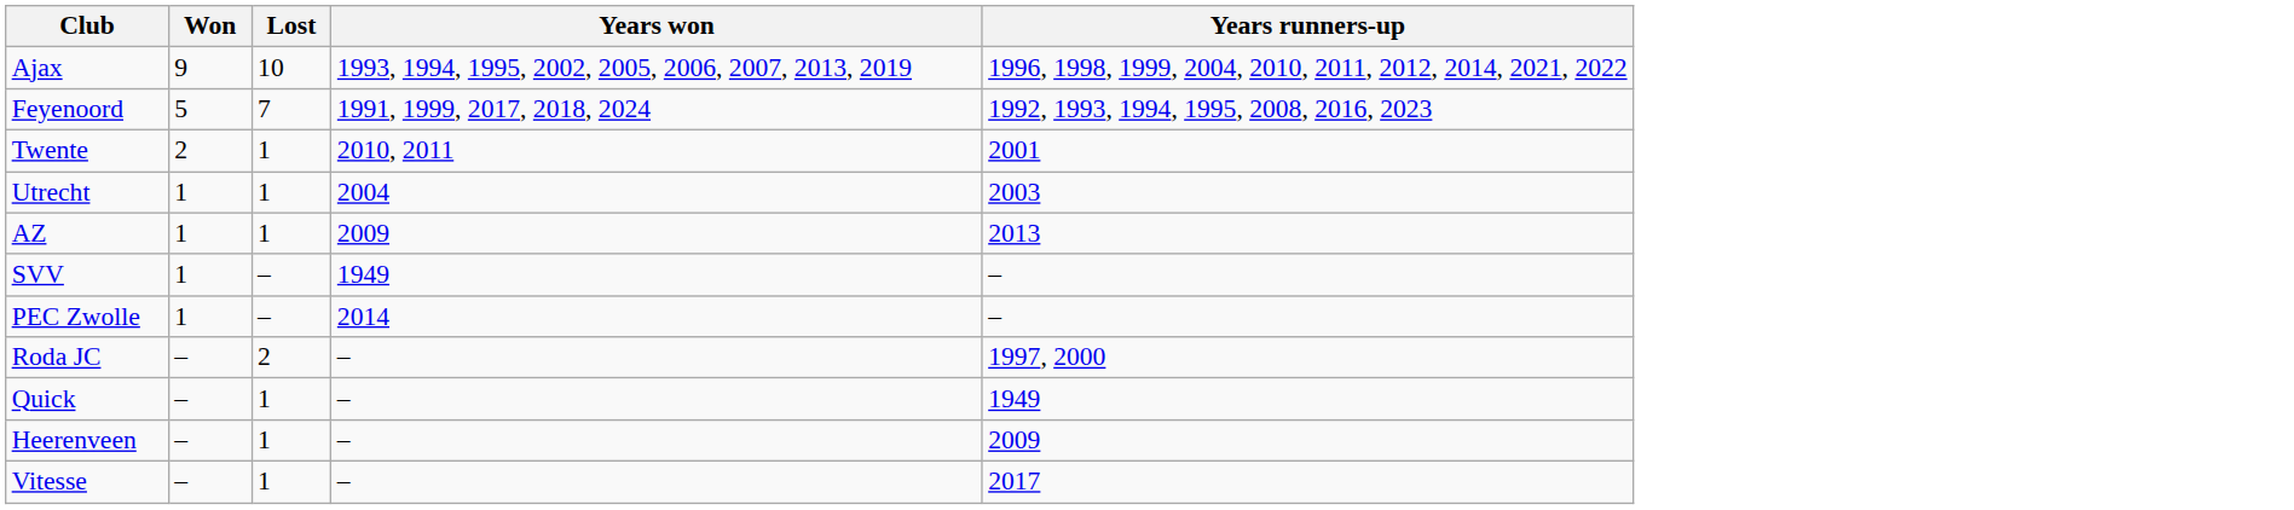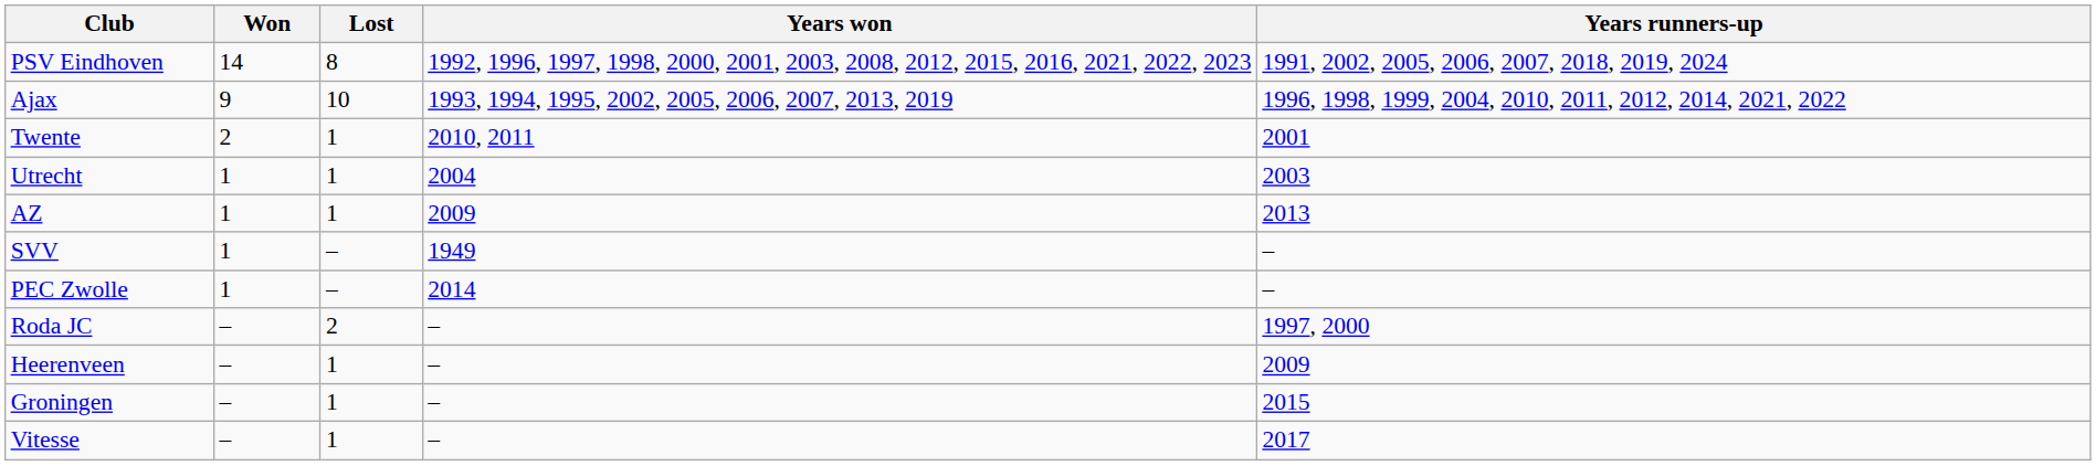+ row: PSV Eindhoven | 14 | 8 | 1992, 1996, 1997, 1998, 2000, 2001, 2003, 2008, 2012, 2015, 2016, 2021, 2022, 2023 | 1991, 2002, 2005, 2006, 2007, 2018, 2019, 2024
- row: Feyenoord | 5 | 7 | 1991, 1999, 2017, 2018, 2024 | 1992, 1993, 1994, 1995, 2008, 2016, 2023
- row: Quick | – | 1 | – | 1949
+ row: Groningen | – | 1 | – | 2015
